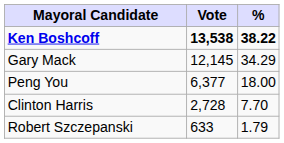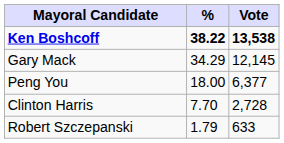columns swapped: Vote <-> %
